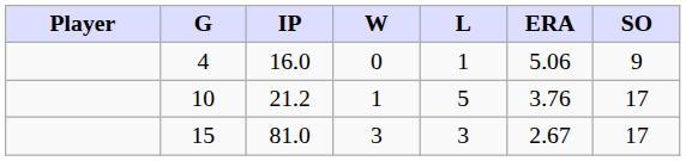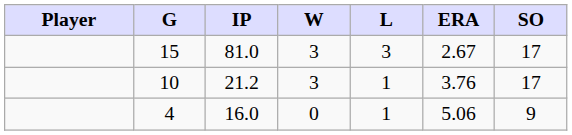rows swapped: 15 <-> 4
10 | W: 1 -> 3
10 | L: 5 -> 1
